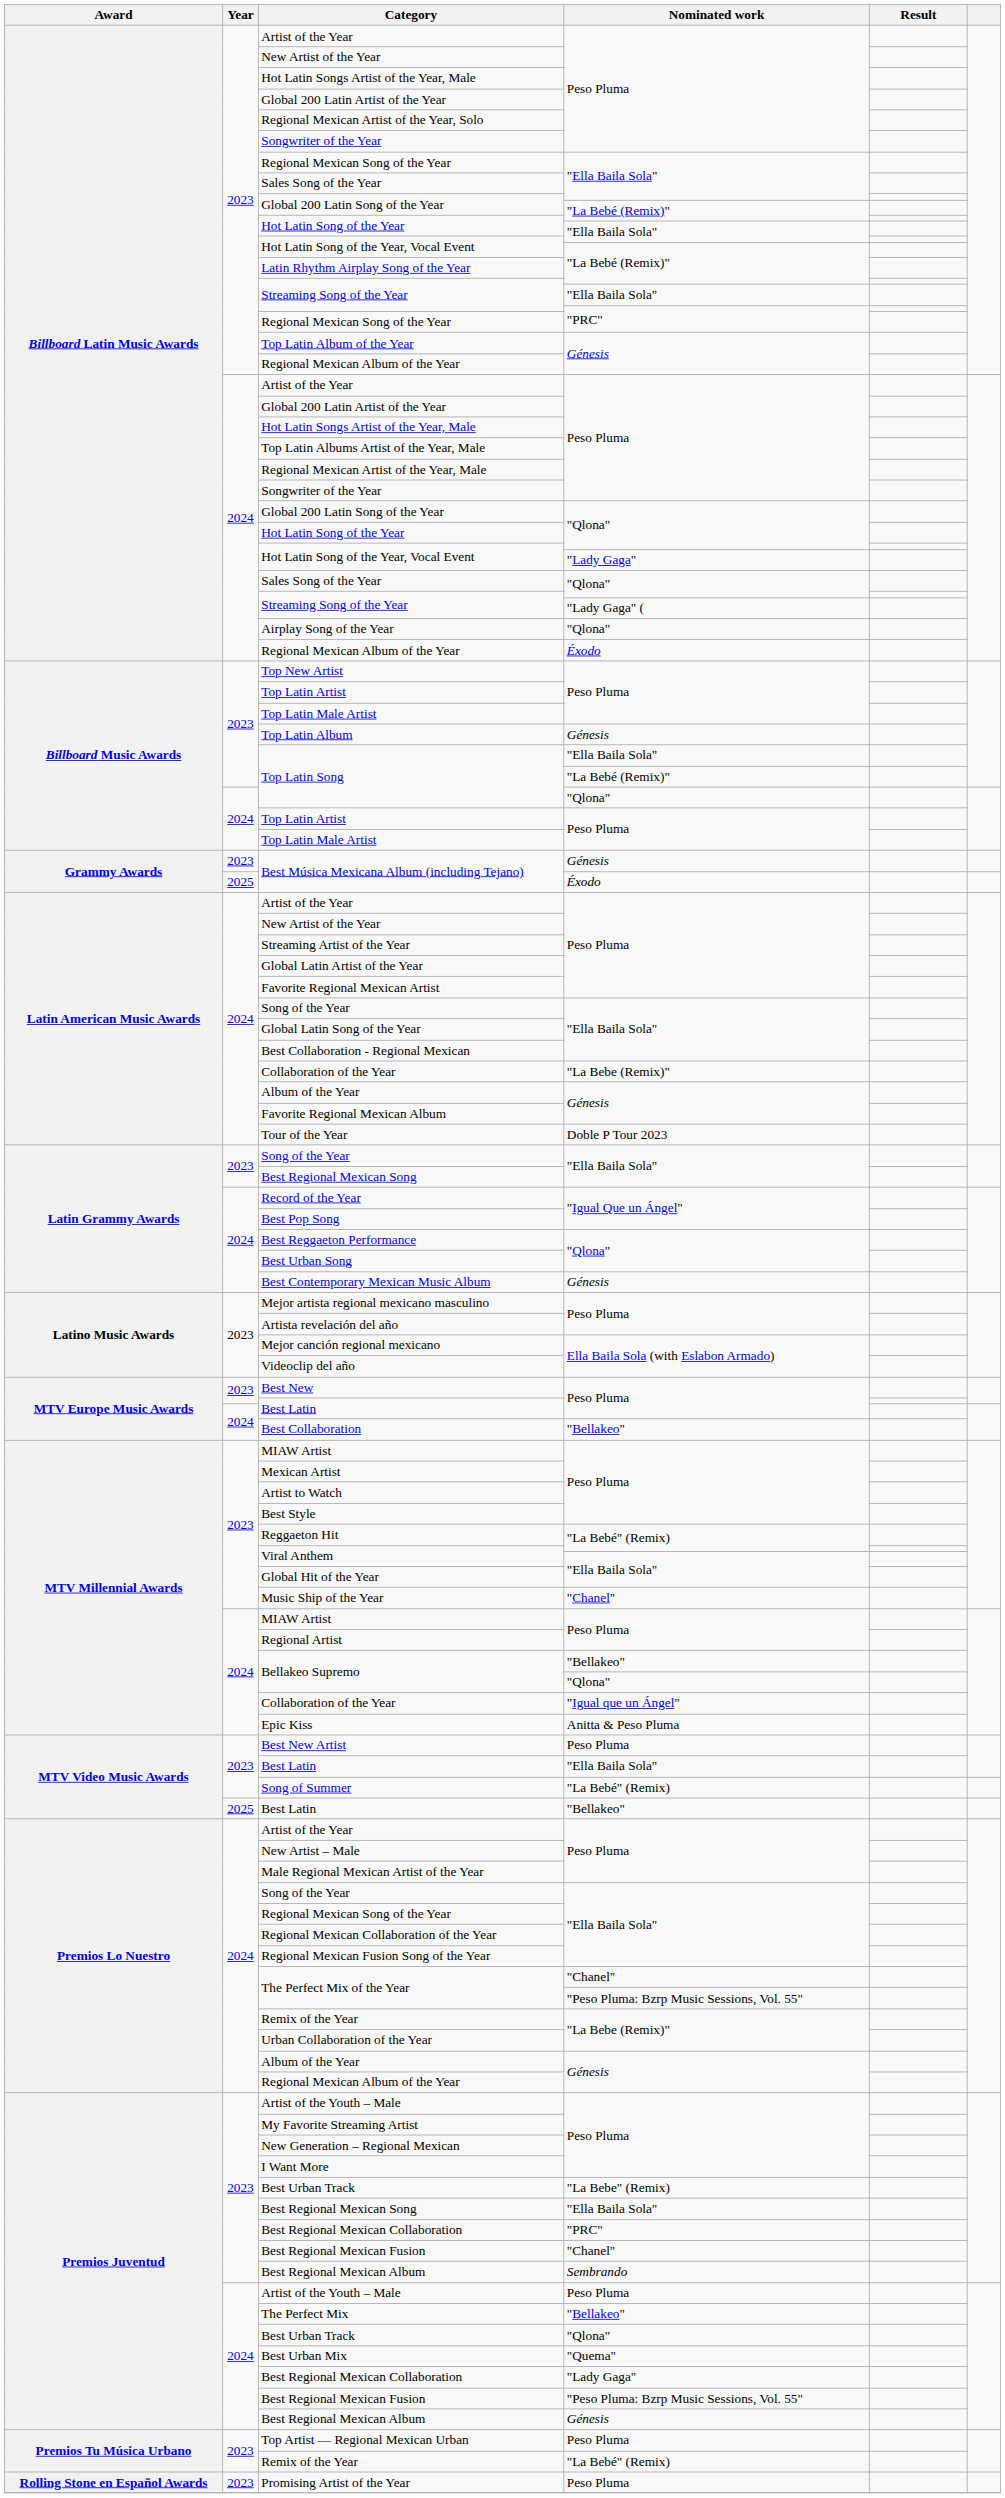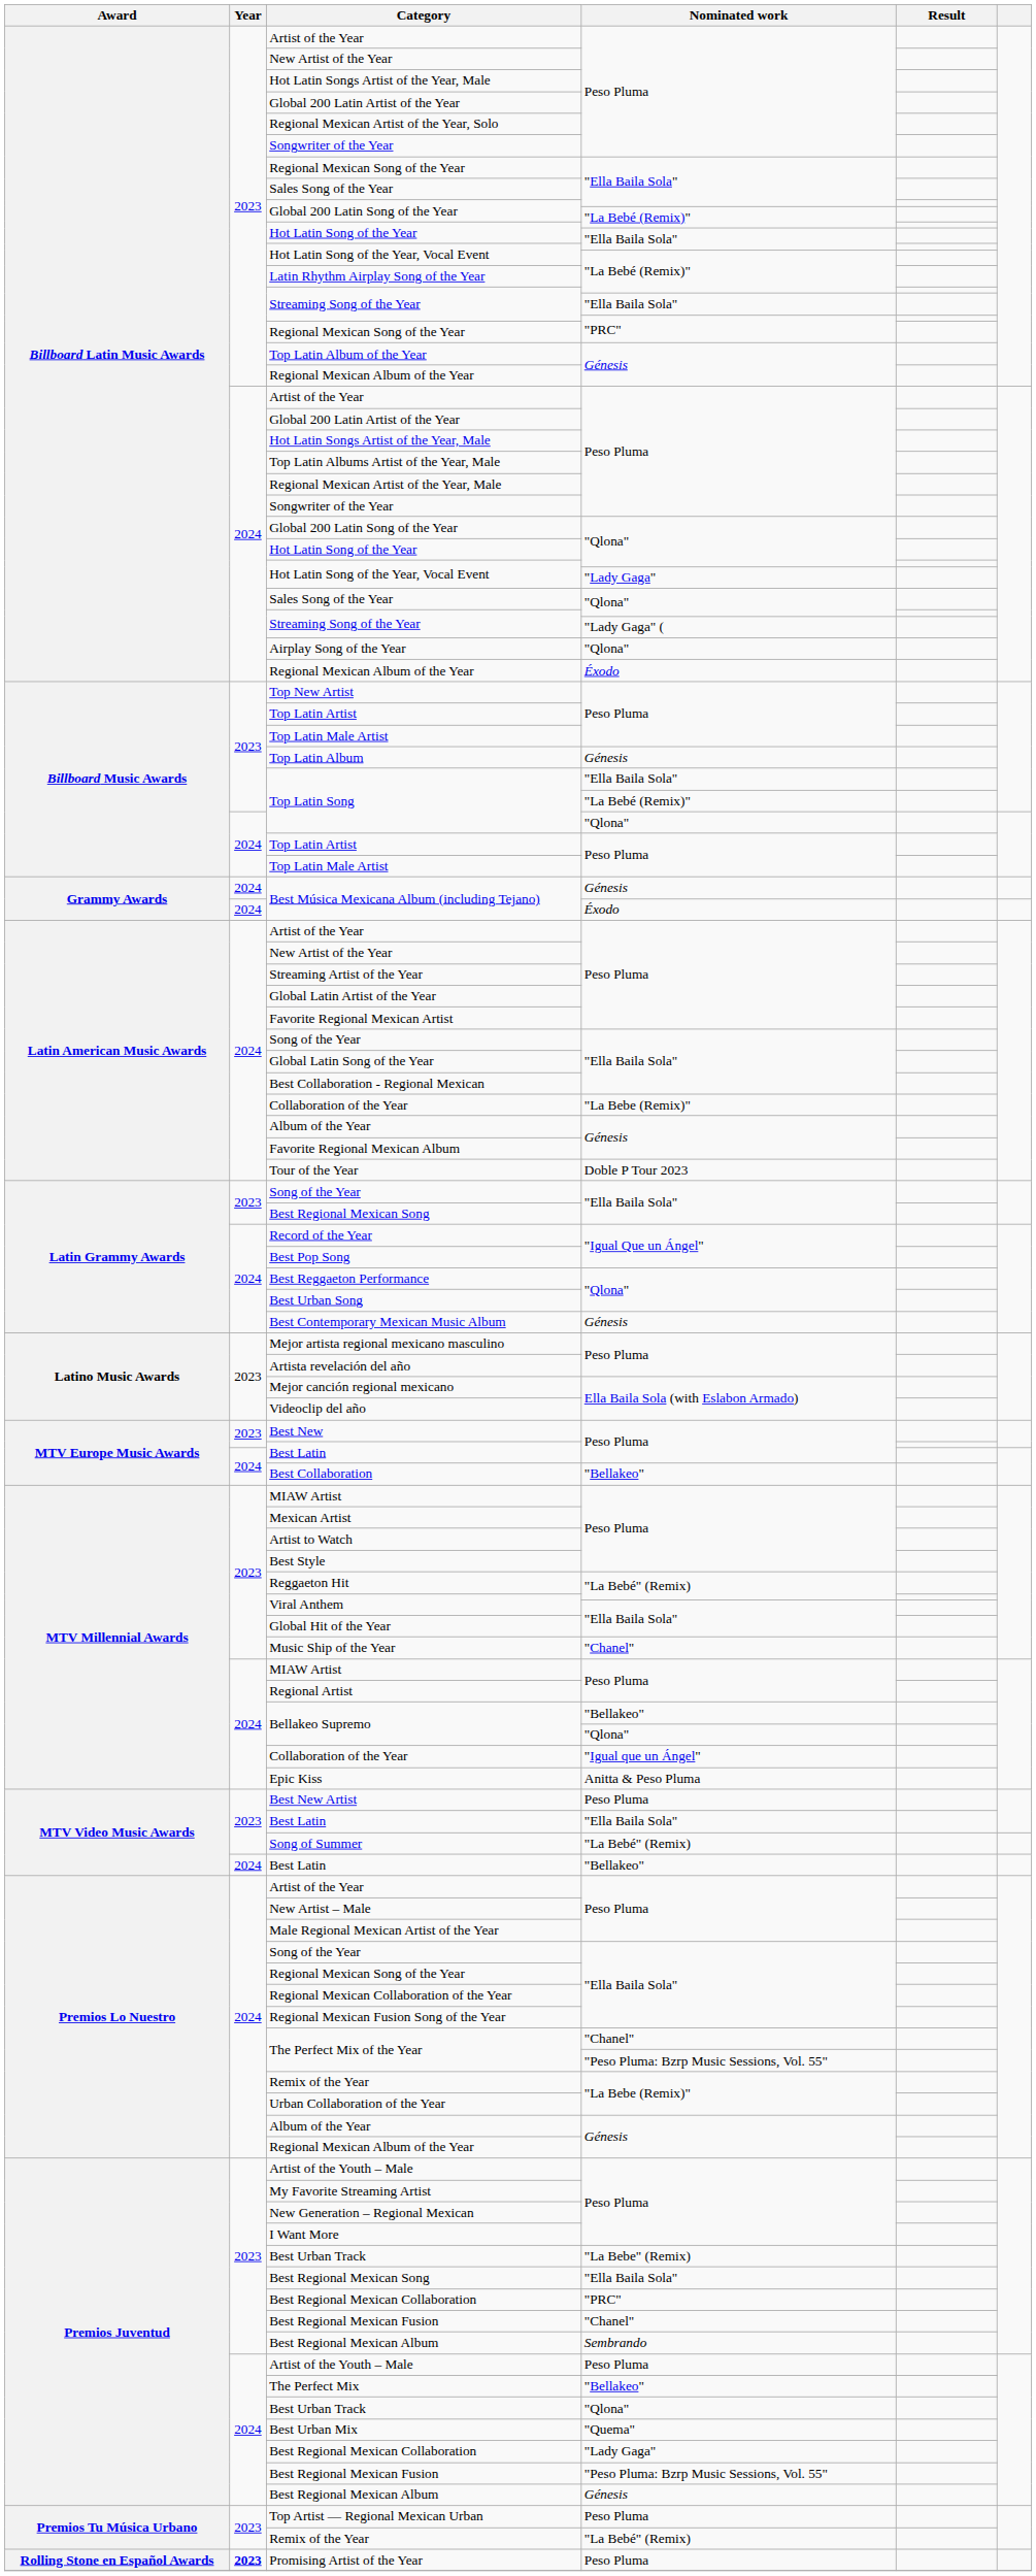Best Música Mexicana Album (including Tejano) / Génesis | Year: 2023 -> 2024
Best Música Mexicana Album (including Tejano) / Éxodo | Year: 2025 -> 2024
Best Latin / "Bellakeo" | Year: 2025 -> 2024
Promising Artist of the Year | Year: normal -> bold
